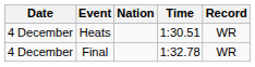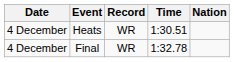columns swapped: Nation <-> Record
